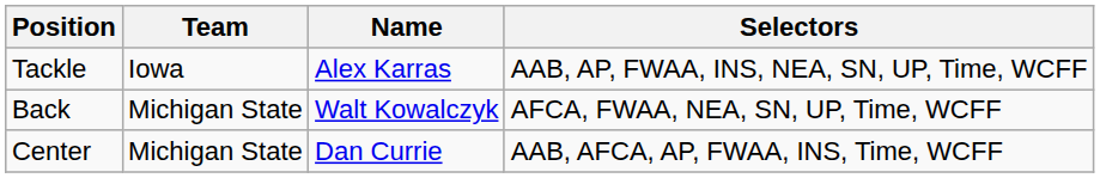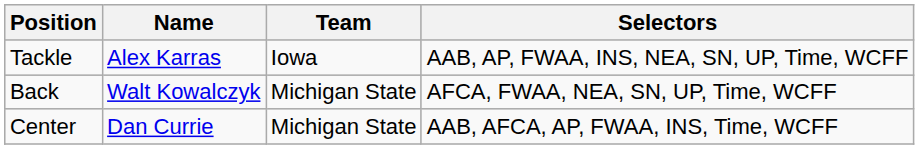columns swapped: Name <-> Team
